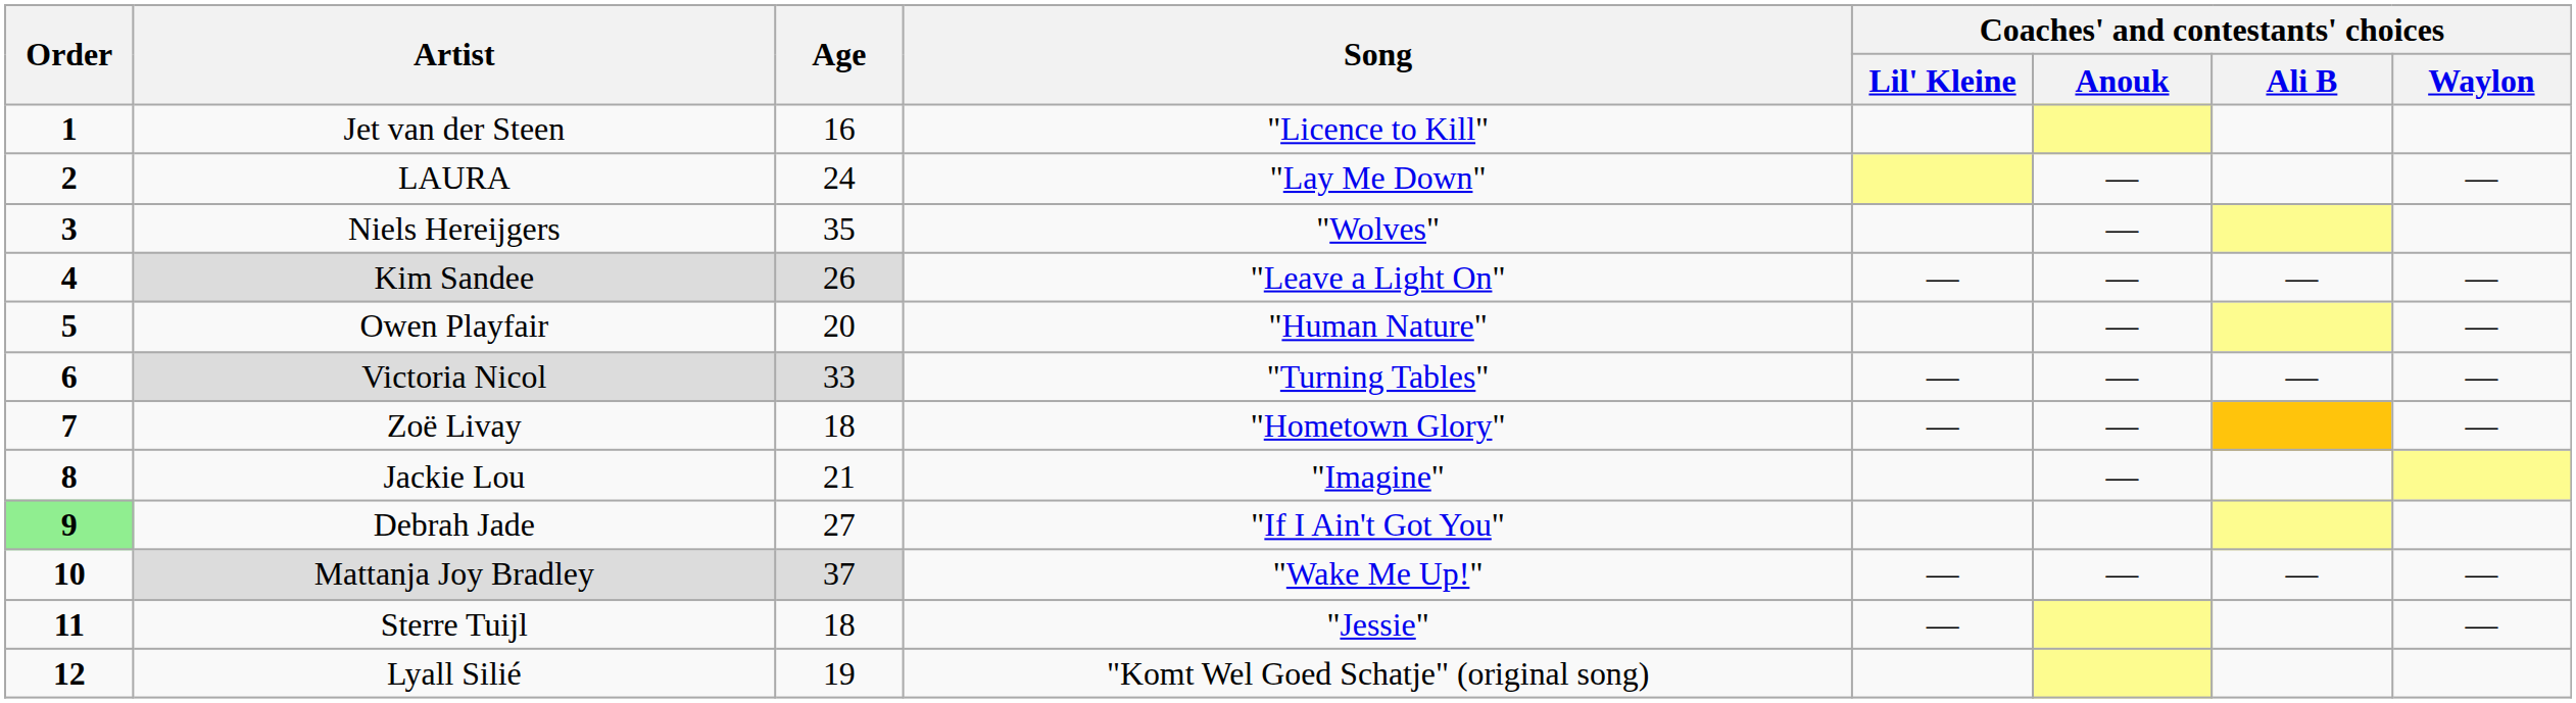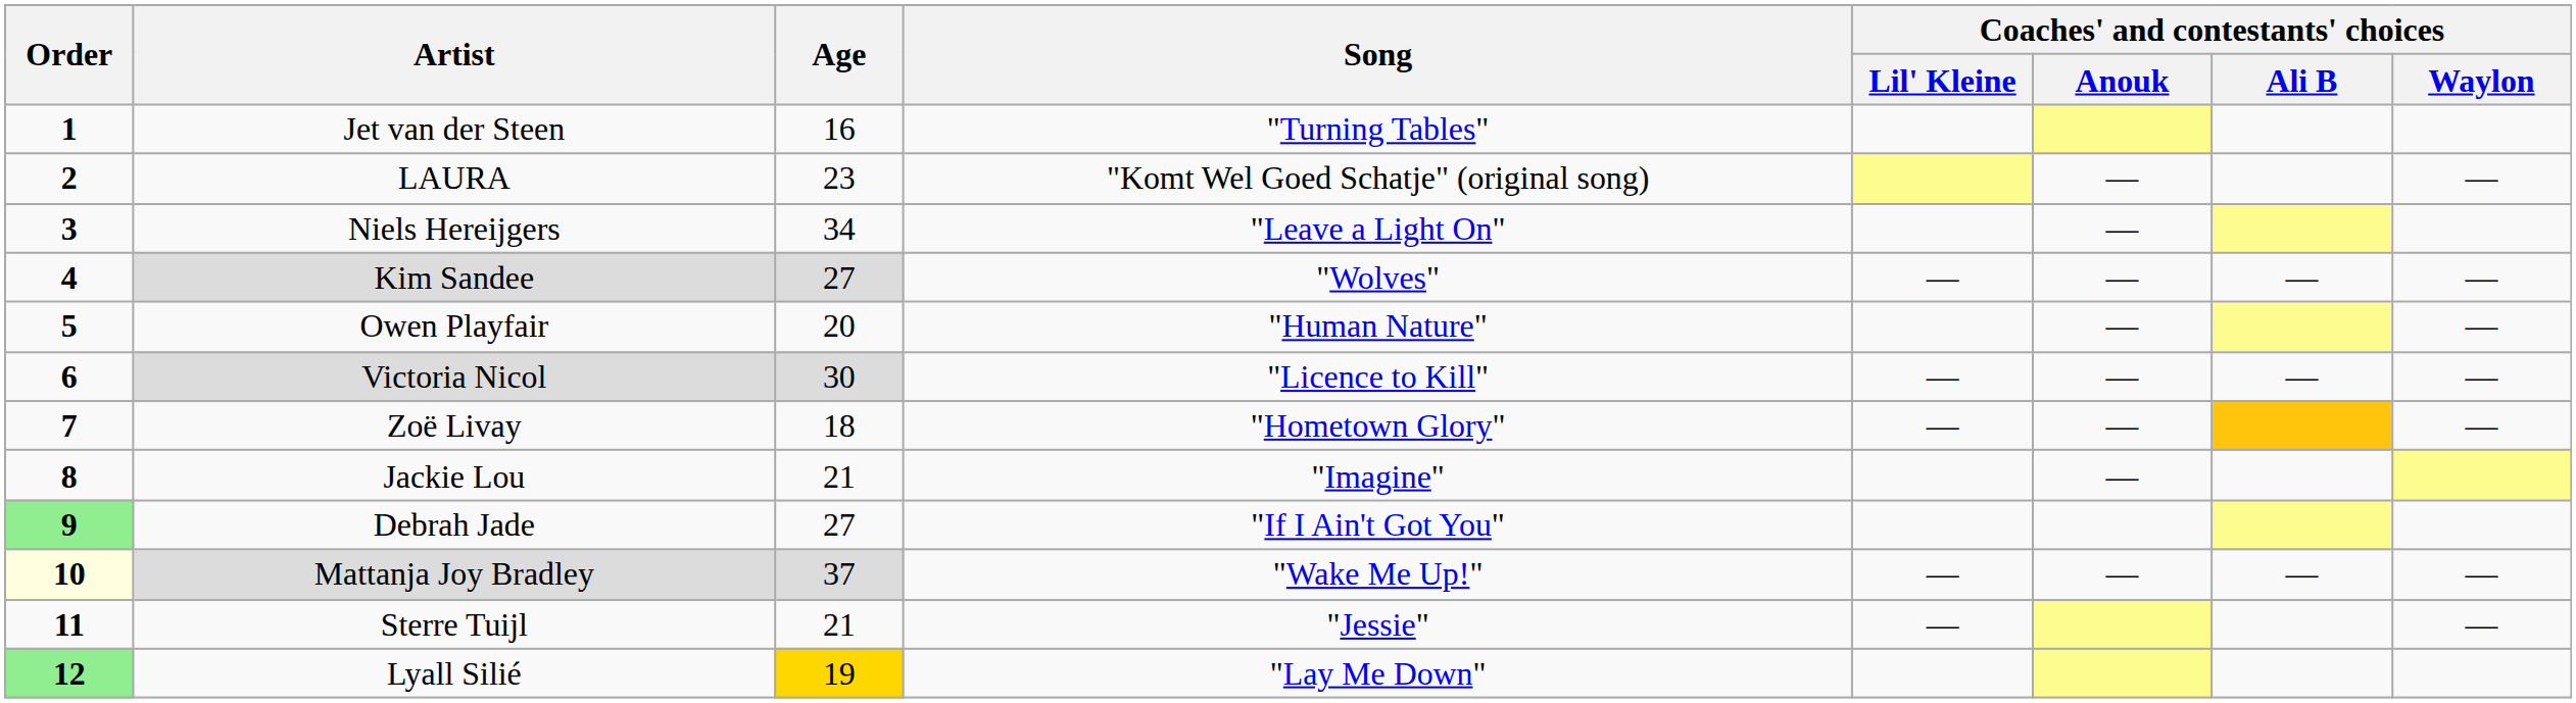Jet van der Steen | Song: "Licence to Kill" -> "Turning Tables"
LAURA | Age: 24 -> 23
LAURA | Song: "Lay Me Down" -> "Komt Wel Goed Schatje" (original song)
Niels Hereijgers | Age: 35 -> 34
Niels Hereijgers | Song: "Wolves" -> "Leave a Light On"
Kim Sandee | Age: 26 -> 27
Kim Sandee | Song: "Leave a Light On" -> "Wolves"
Victoria Nicol | Age: 33 -> 30
Victoria Nicol | Song: "Turning Tables" -> "Licence to Kill"
Mattanja Joy Bradley | Order: no background -> lightyellow background
Sterre Tuijl | Age: 18 -> 21
Lyall Silié | Order: no background -> lightgreen background
Lyall Silié | Age: no background -> gold background
Lyall Silié | Song: "Komt Wel Goed Schatje" (original song) -> "Lay Me Down"
